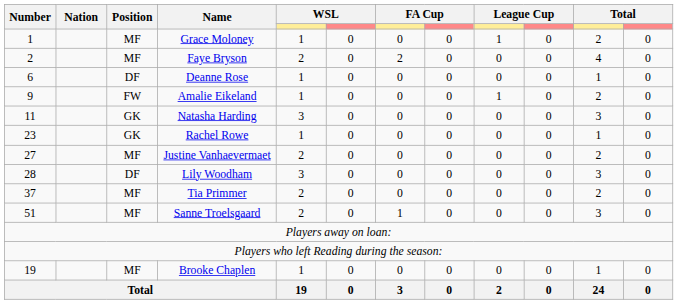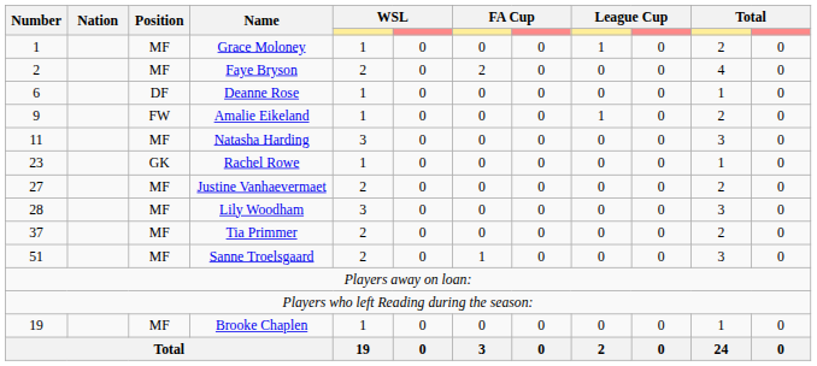Natasha Harding | Position: GK -> MF
Lily Woodham | Position: DF -> MF
